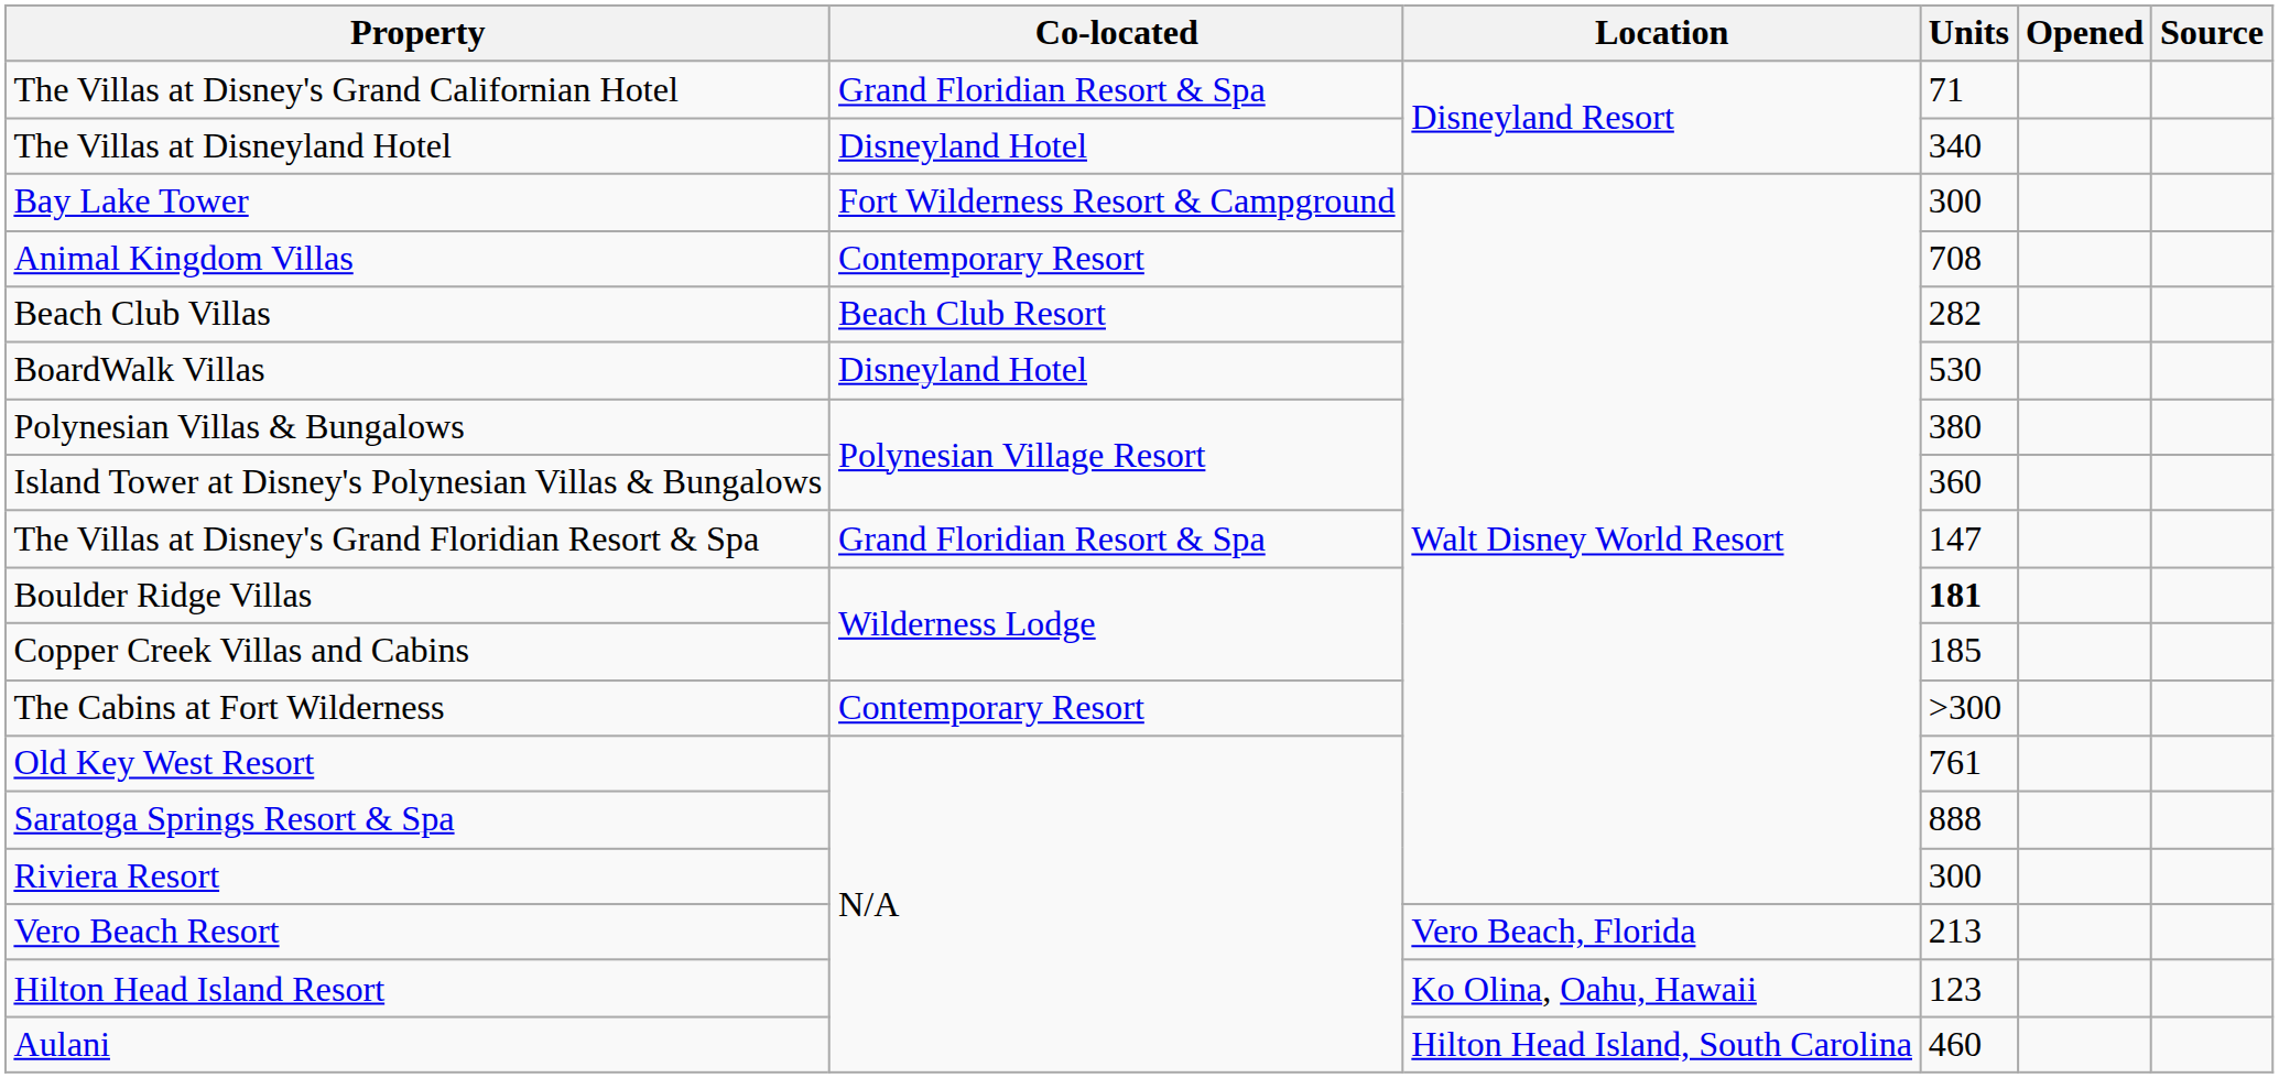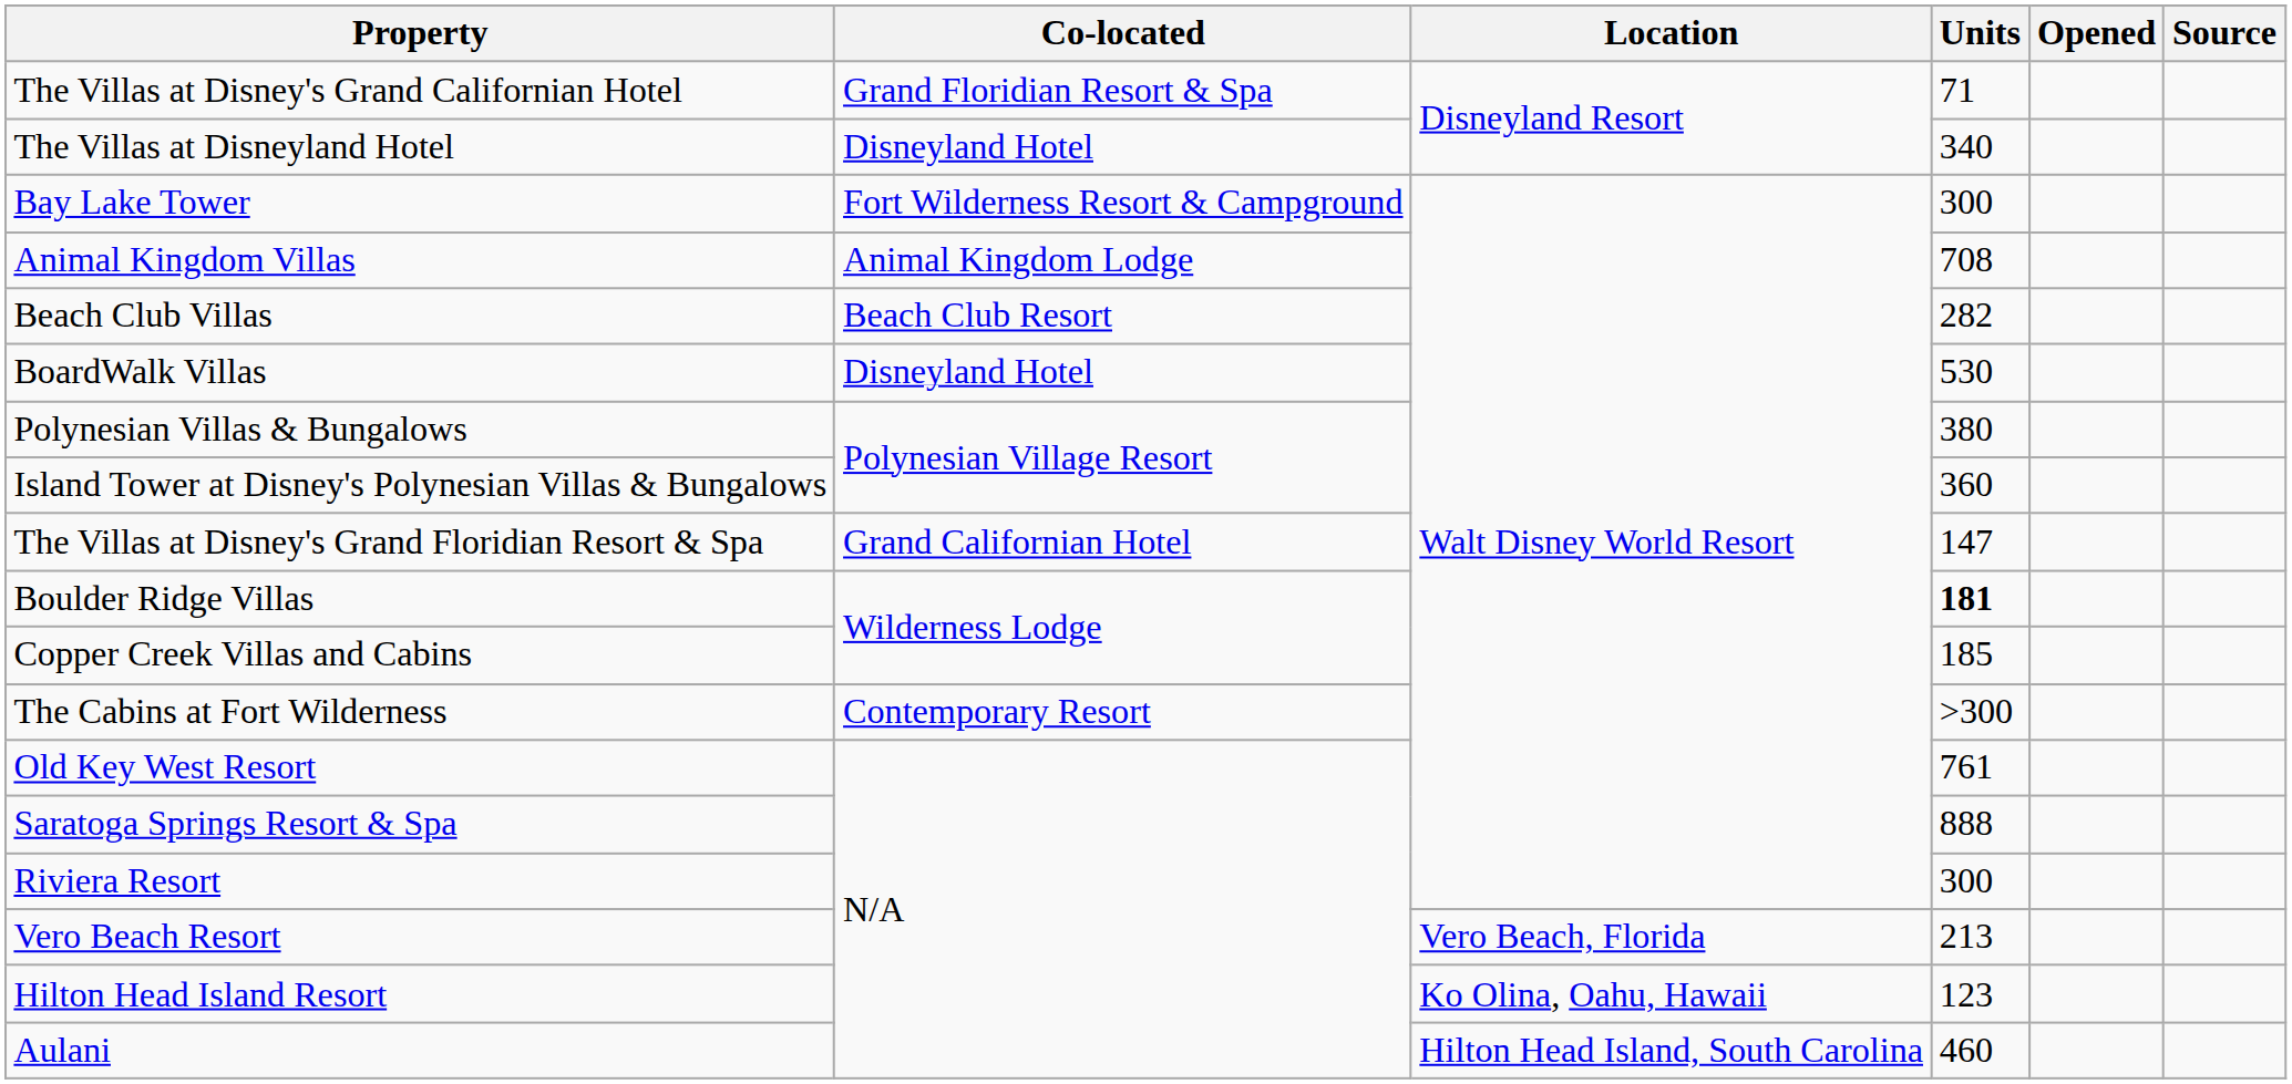Animal Kingdom Villas | Co-located: Contemporary Resort -> Animal Kingdom Lodge
The Villas at Disney's Grand Floridian Resort & Spa | Co-located: Grand Floridian Resort & Spa -> Grand Californian Hotel
